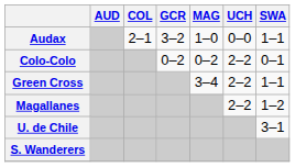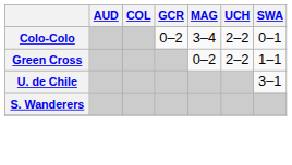- row: Audax | 2–1 | 3–2 | 1–0 | 0–0 | 1–1
Colo-Colo | MAG: 0–2 -> 3–4
Green Cross | MAG: 3–4 -> 0–2
- row: Magallanes | 2–2 | 1–2
